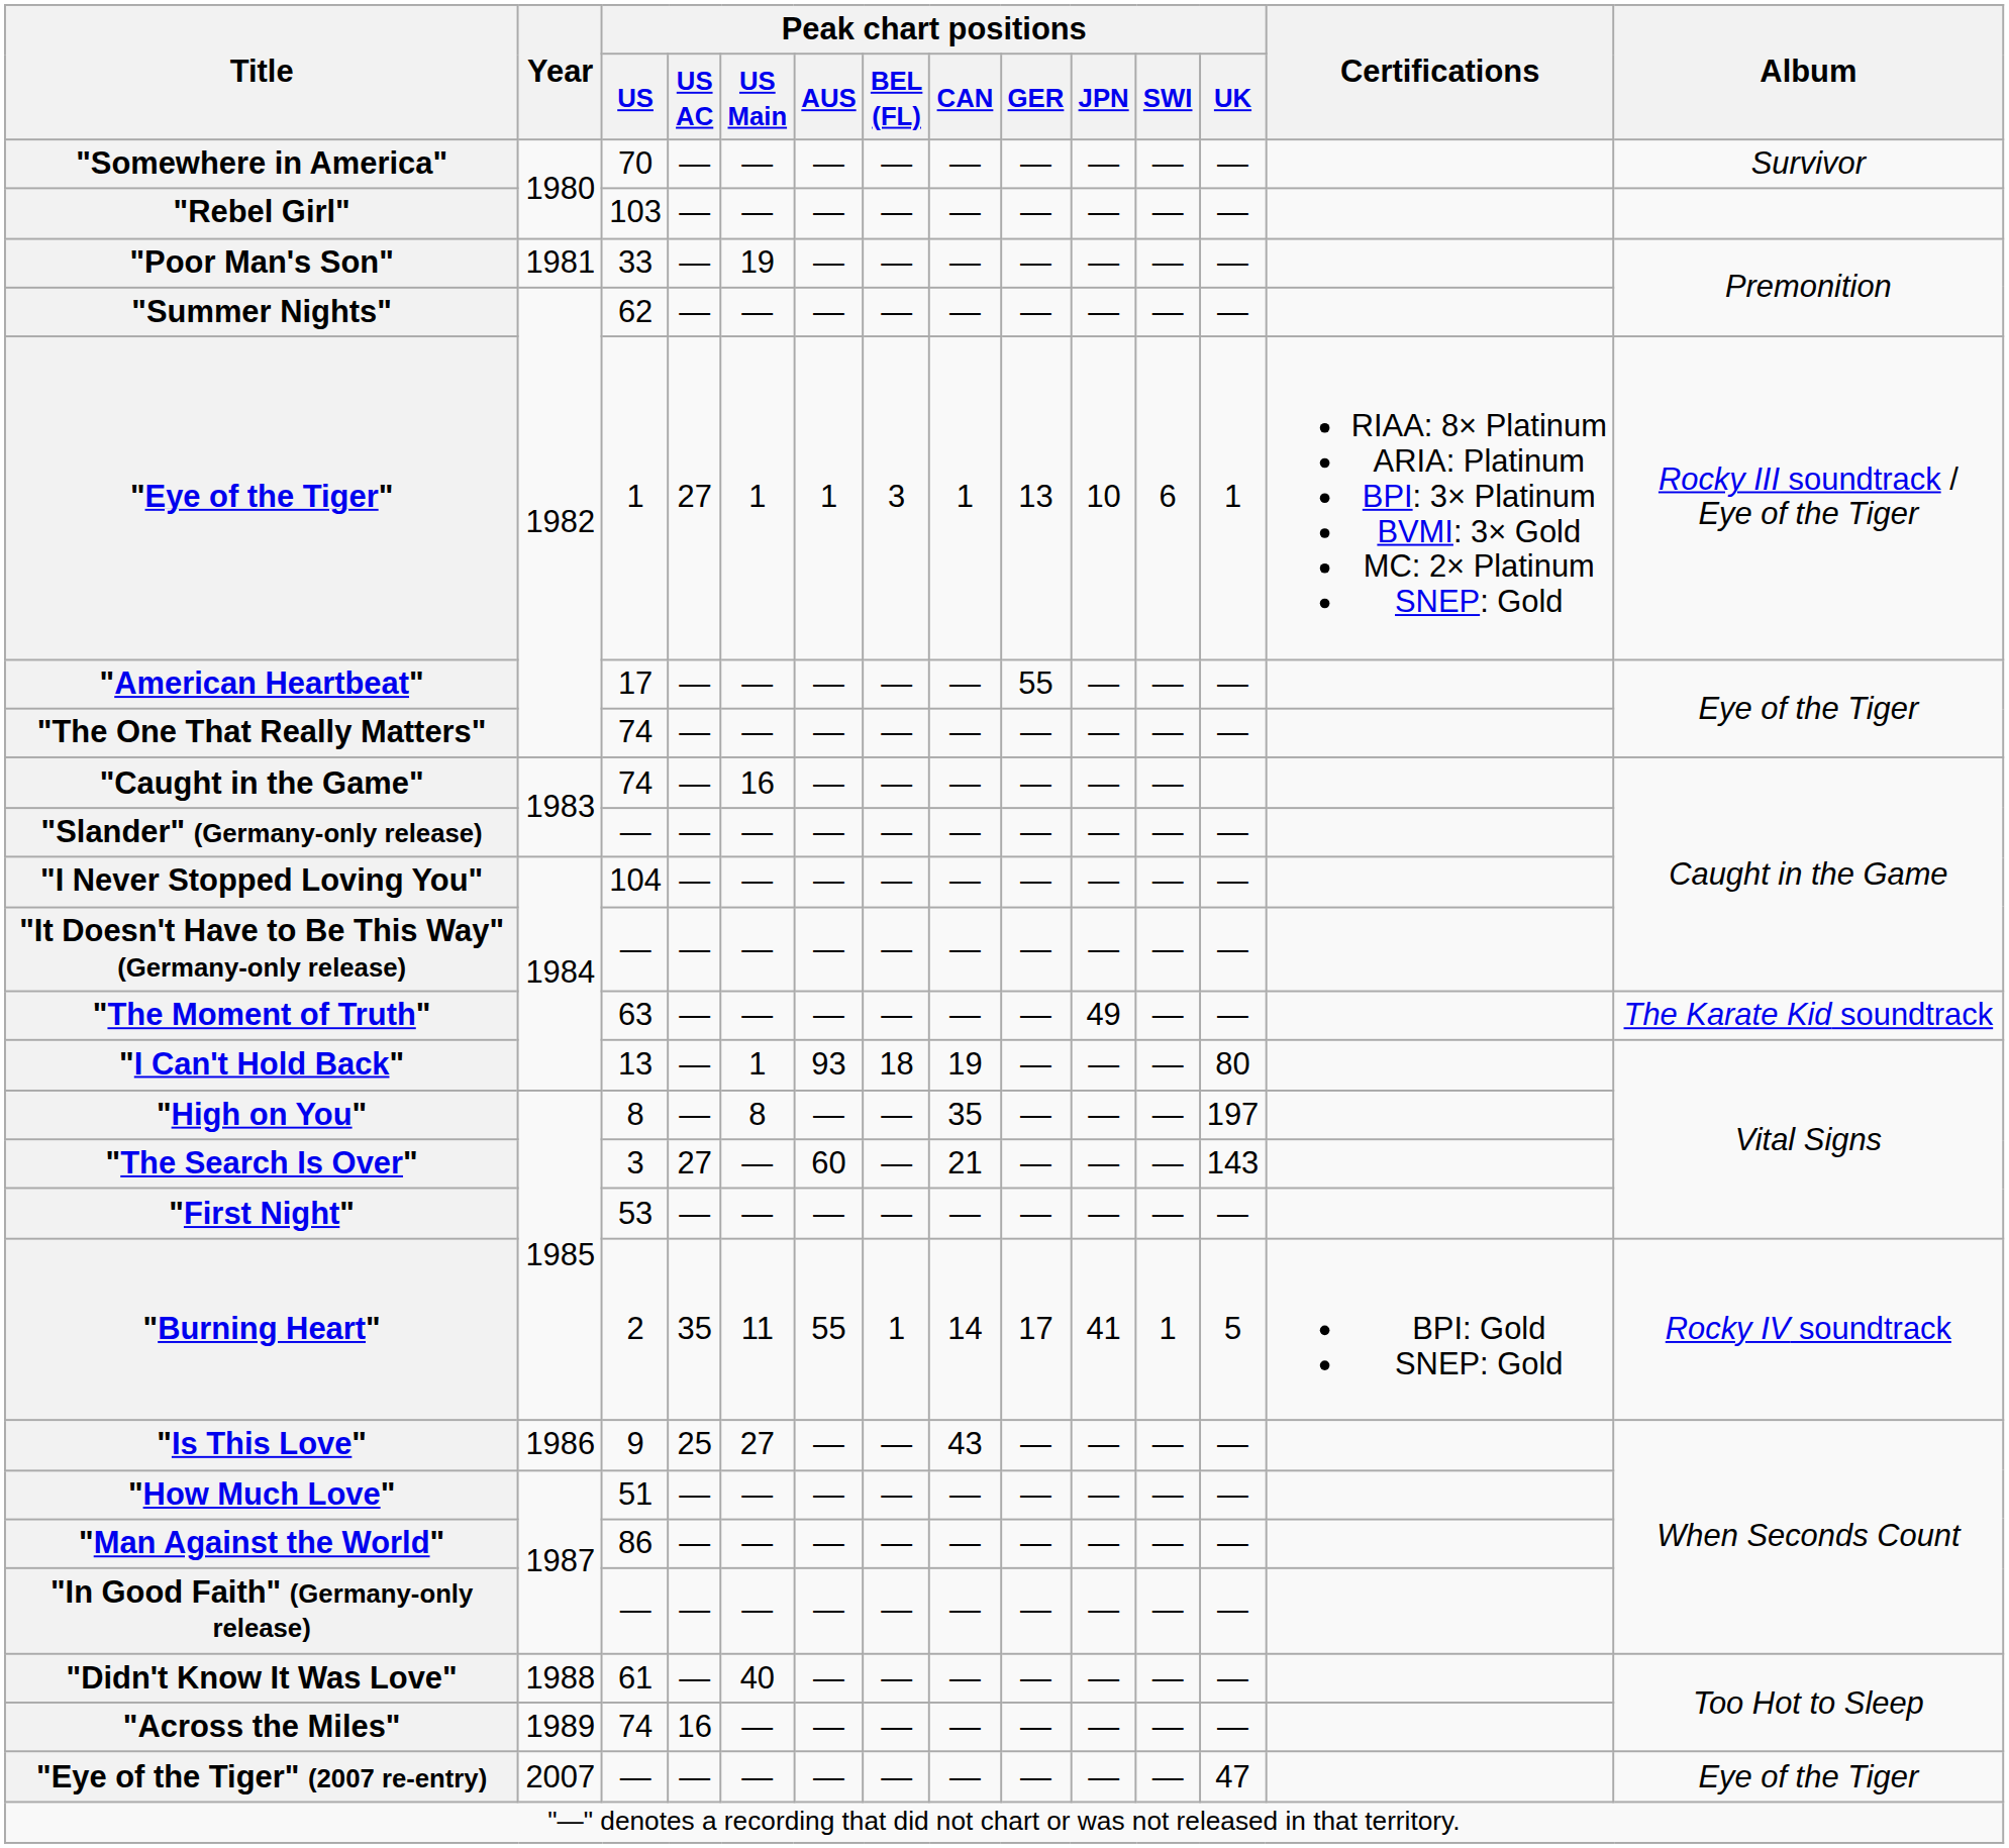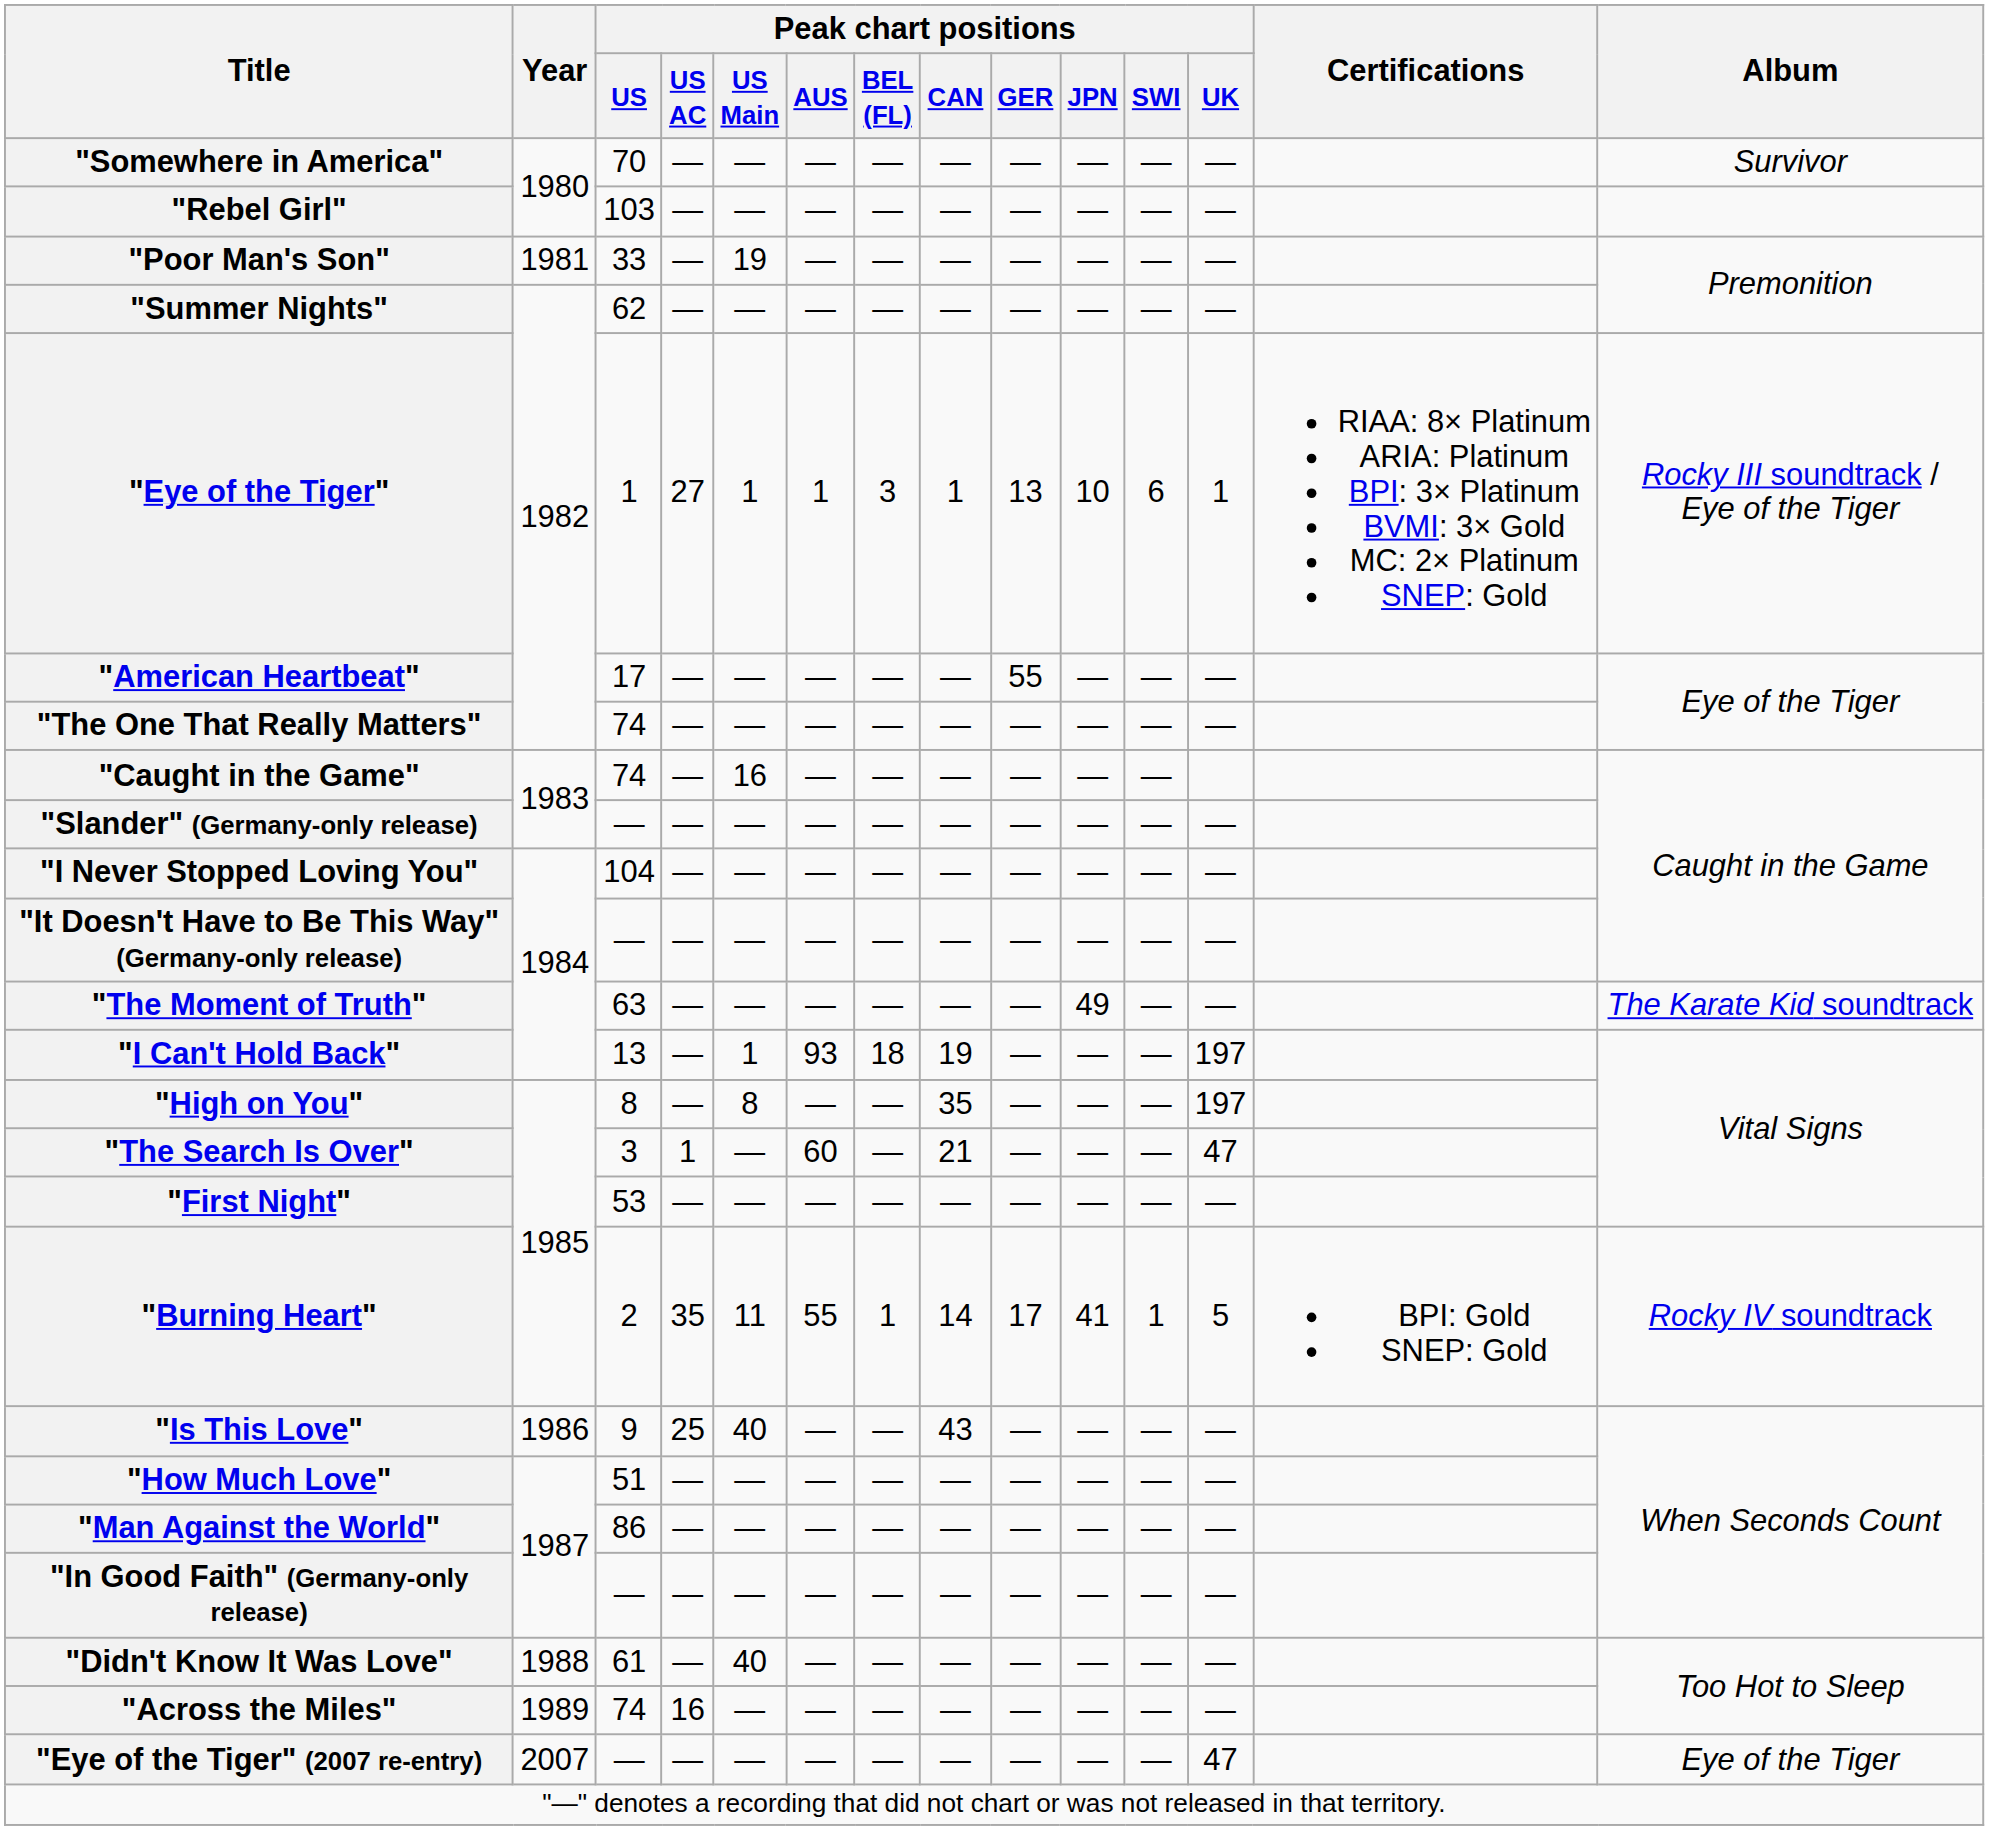"I Can't Hold Back" | Peak chart positions / UK: 80 -> 197
"The Search Is Over" | Peak chart positions / US AC: 27 -> 1
"The Search Is Over" | Peak chart positions / UK: 143 -> 47
"Is This Love" | Peak chart positions / US Main: 27 -> 40
